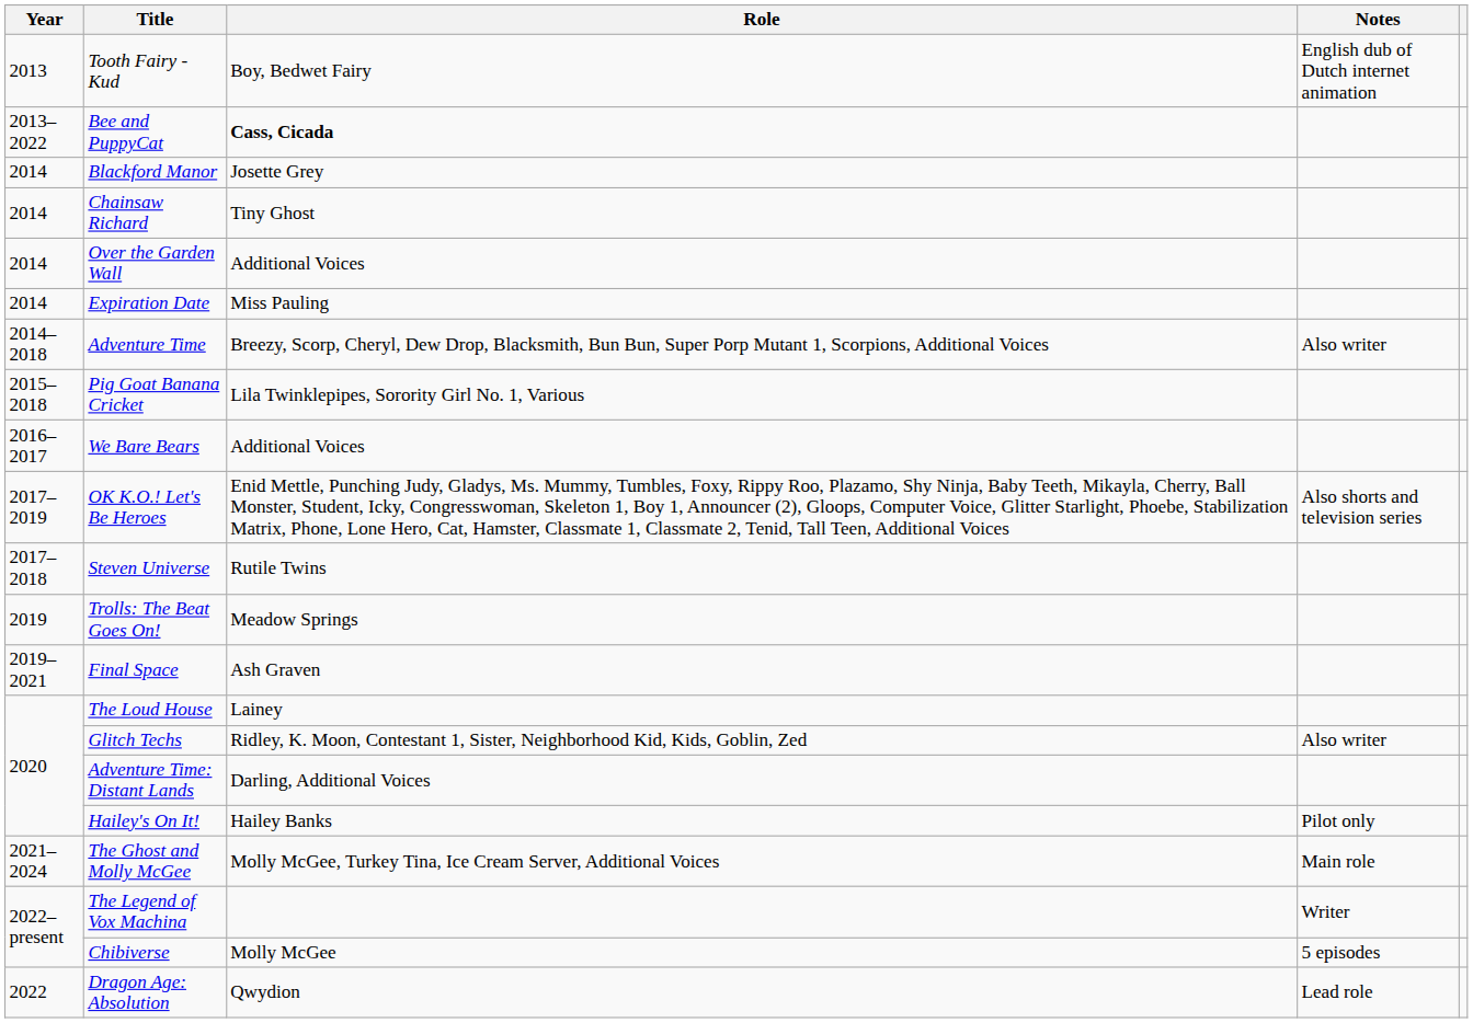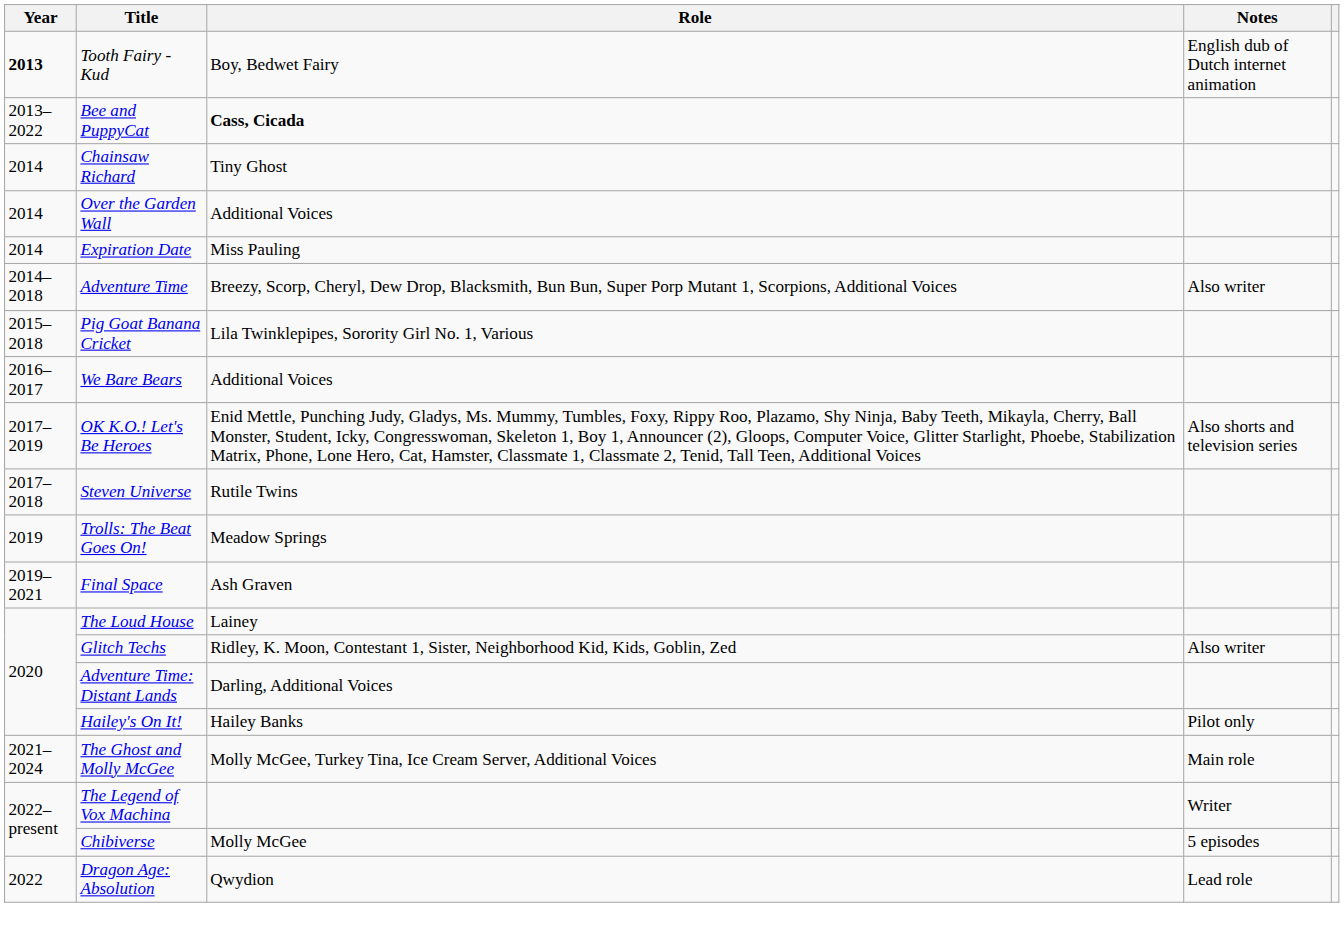Tooth Fairy - Kud | Year: normal -> bold
- row: 2014 | Blackford Manor | Josette Grey
